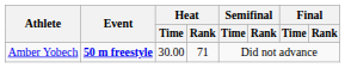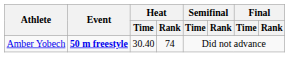Amber Yobech | Heat / Time: 30.00 -> 30.40
Amber Yobech | Heat / Rank: 71 -> 74
